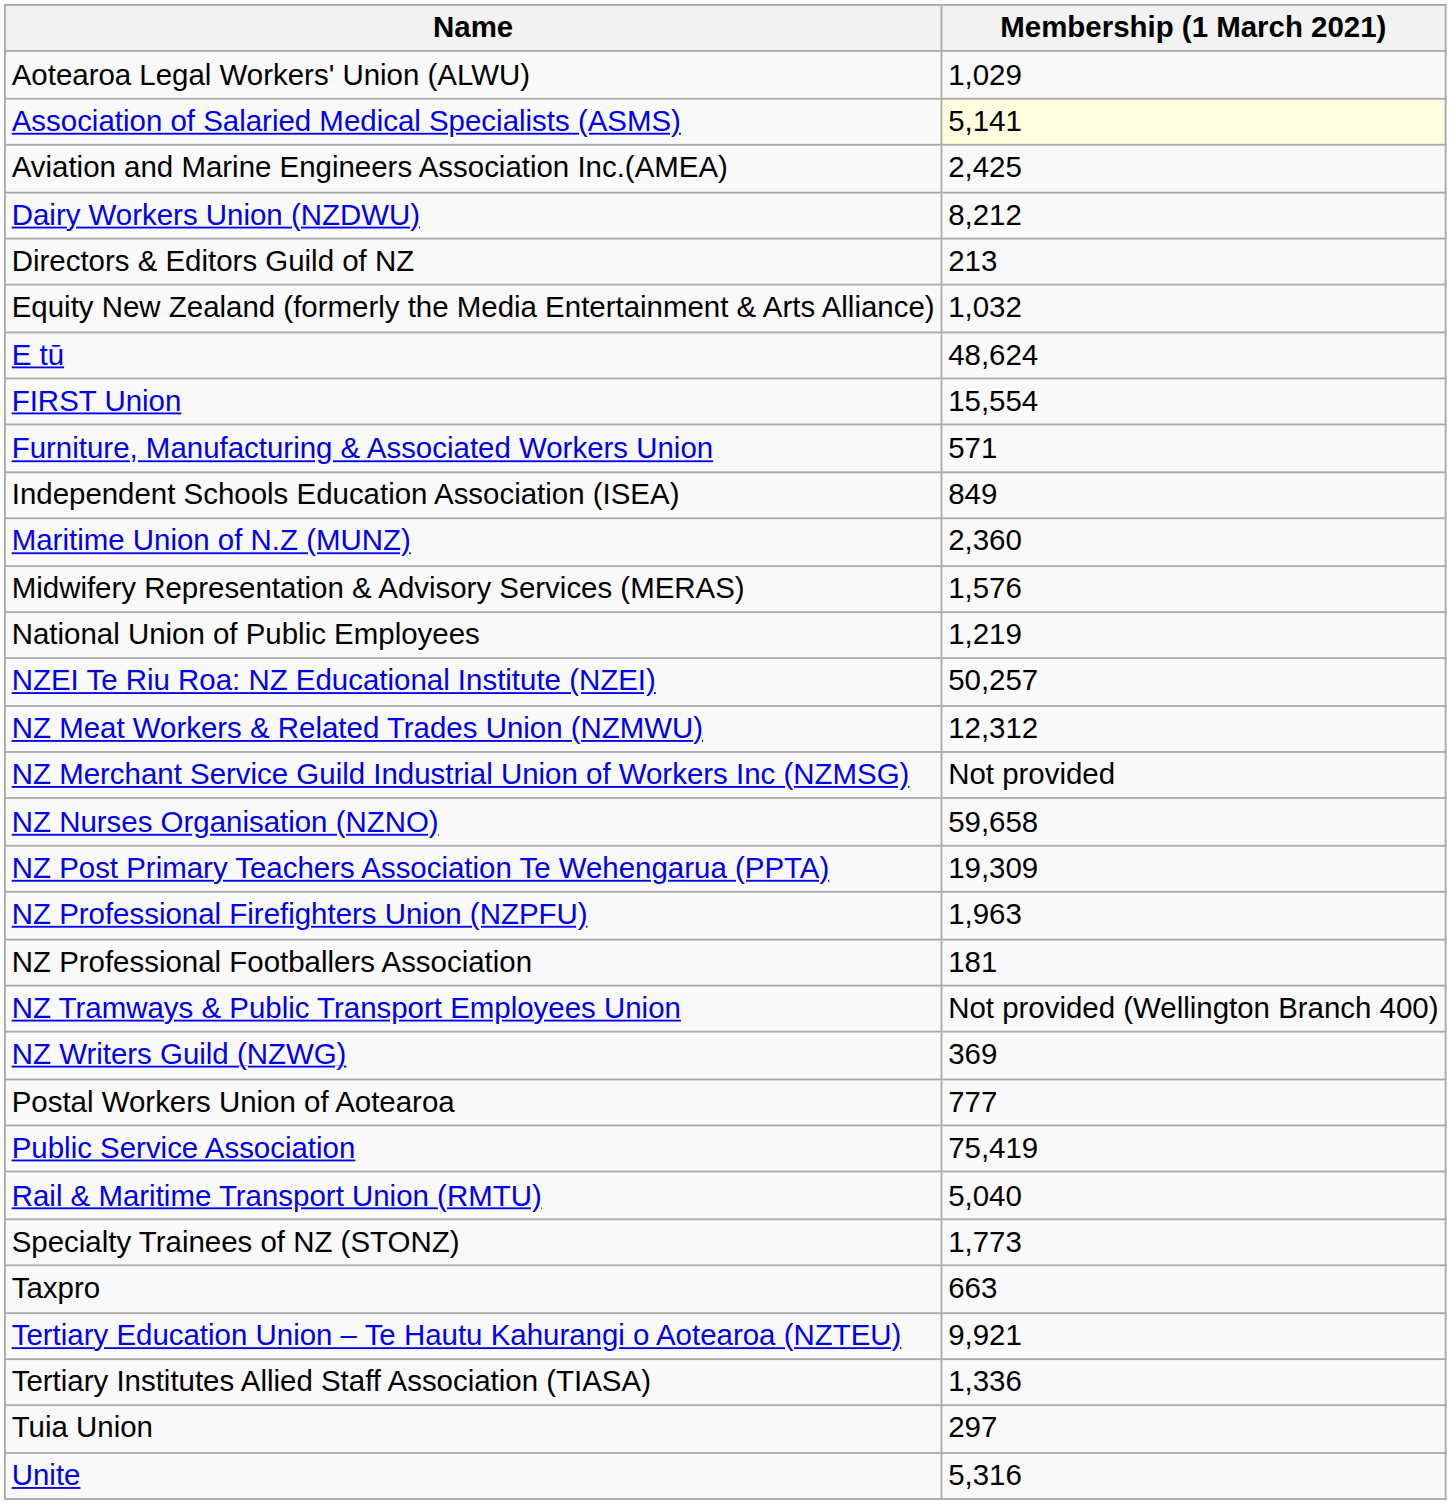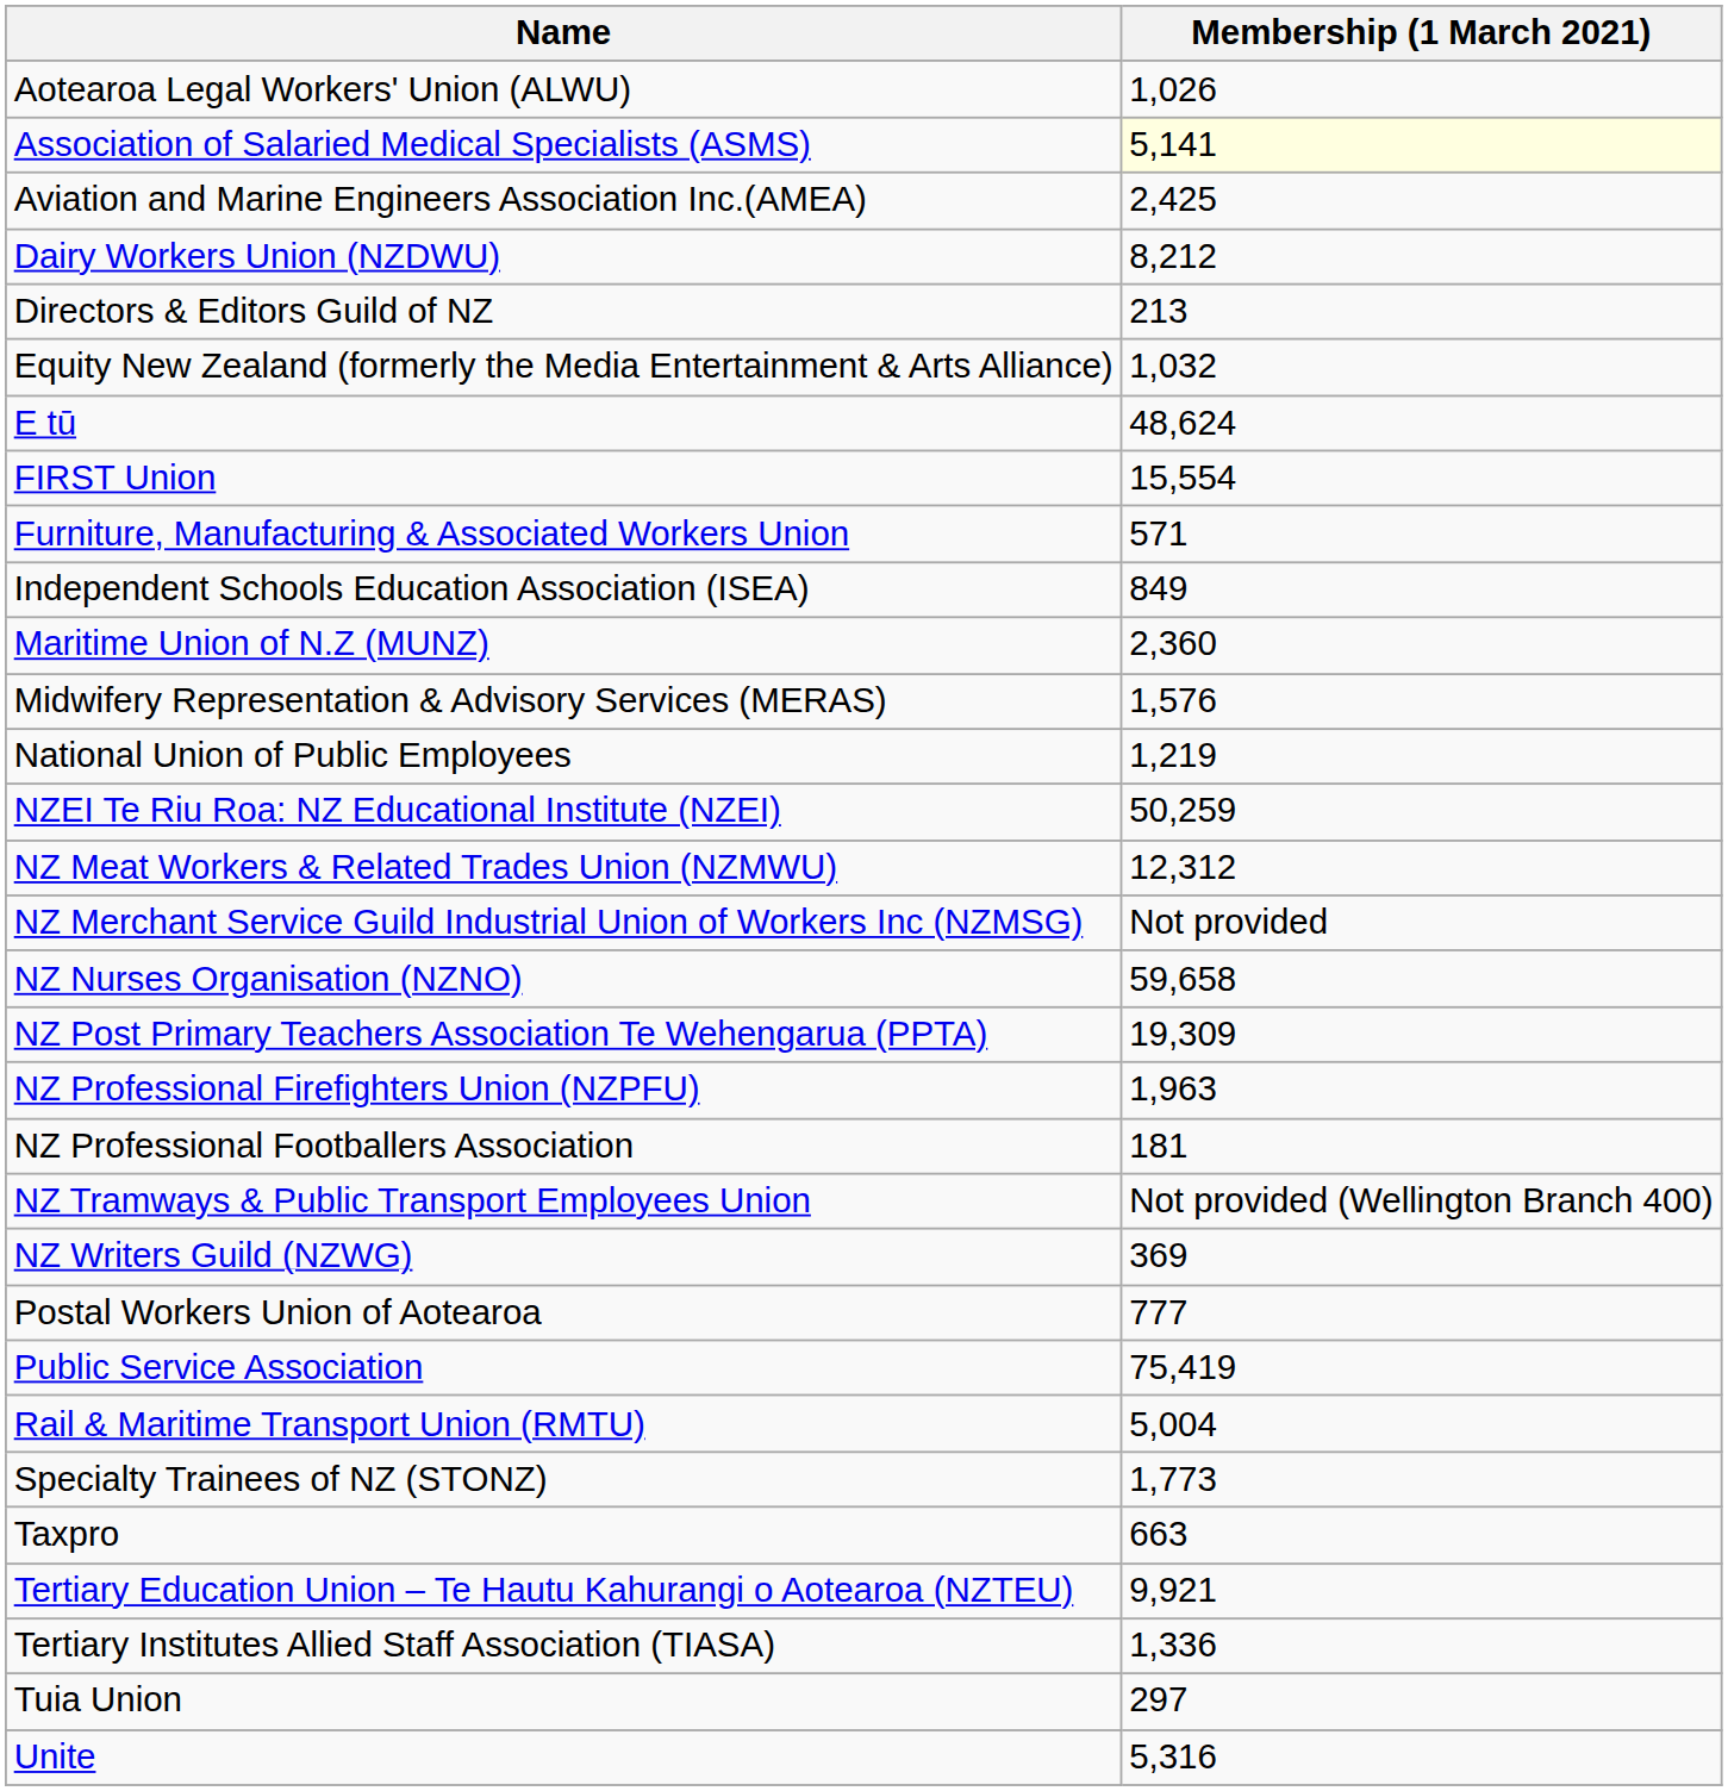Aotearoa Legal Workers' Union (ALWU) | Membership (1 March 2021): 1,029 -> 1,026
NZEI Te Riu Roa: NZ Educational Institute (NZEI) | Membership (1 March 2021): 50,257 -> 50,259
Rail & Maritime Transport Union (RMTU) | Membership (1 March 2021): 5,040 -> 5,004
